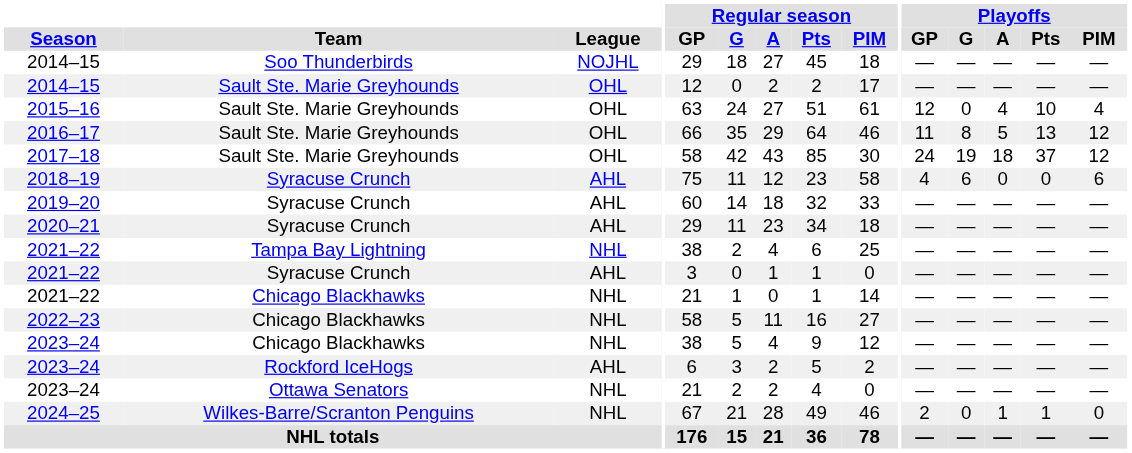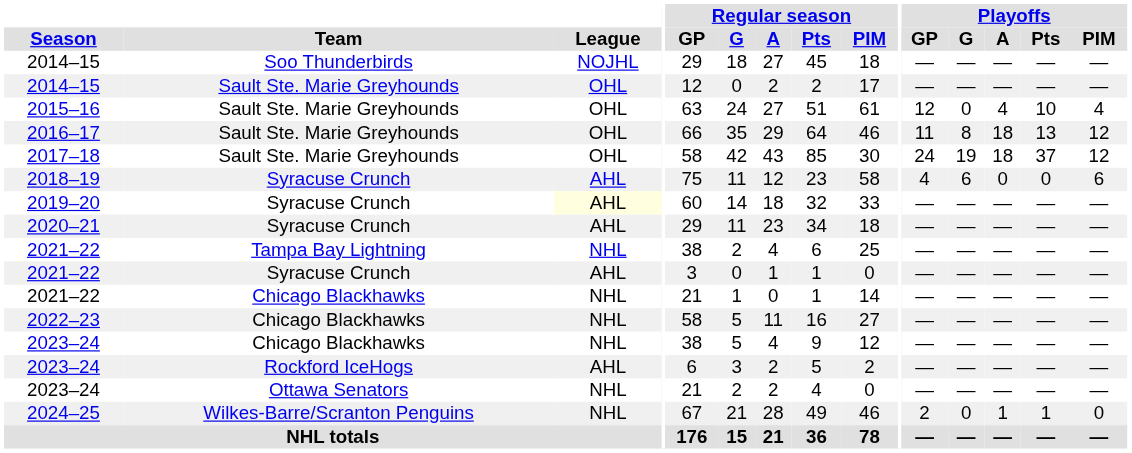2016–17 | Playoffs / A: 5 -> 18
2019–20 | League: no background -> lightyellow background
